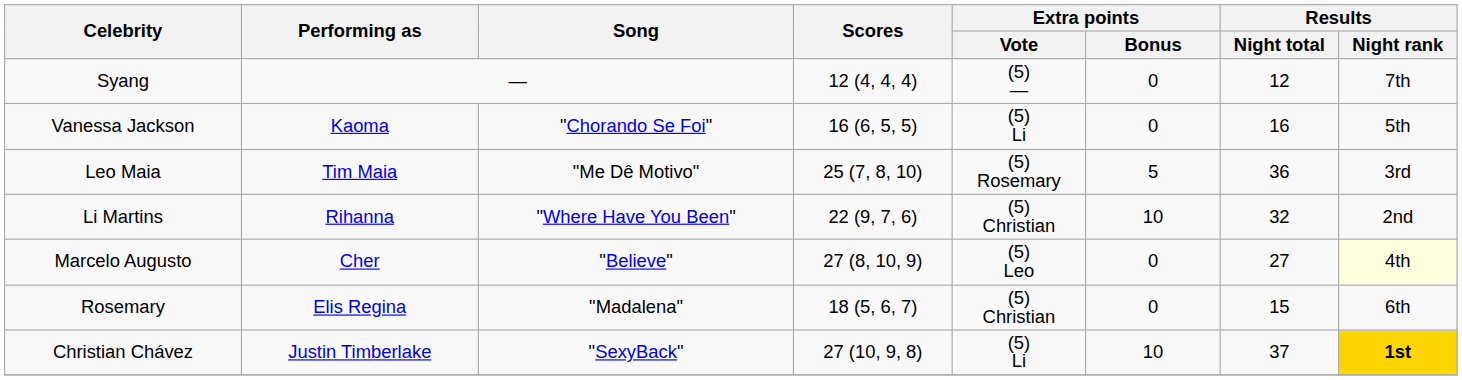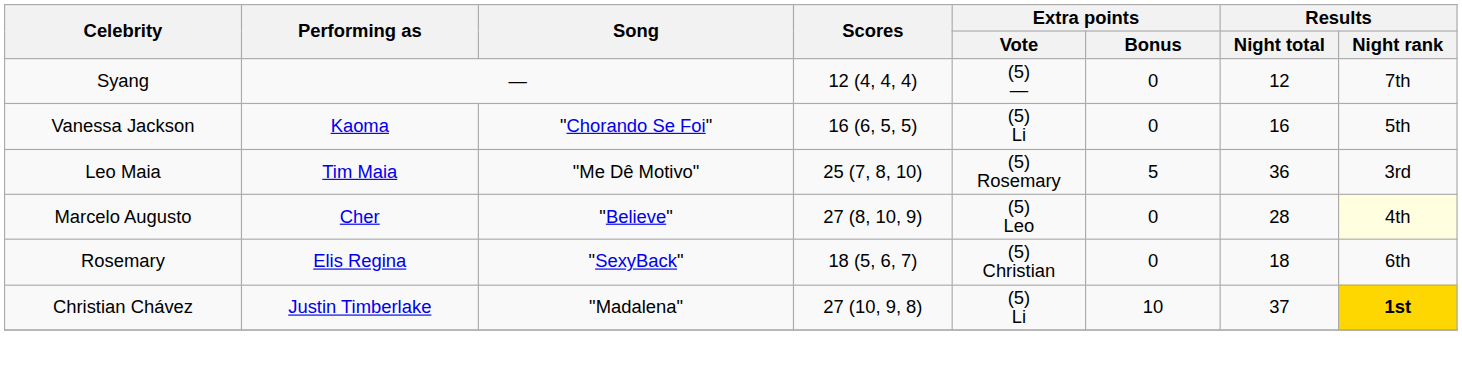- row: Li Martins | Rihanna | "Where Have You Been" | 22 (9, 7, 6) | (5) Christian | 10 | 32 | 2nd
Marcelo Augusto | Results / Night total: 27 -> 28
Rosemary | Song: "Madalena" -> "SexyBack"
Rosemary | Results / Night total: 15 -> 18
Christian Chávez | Song: "SexyBack" -> "Madalena"
